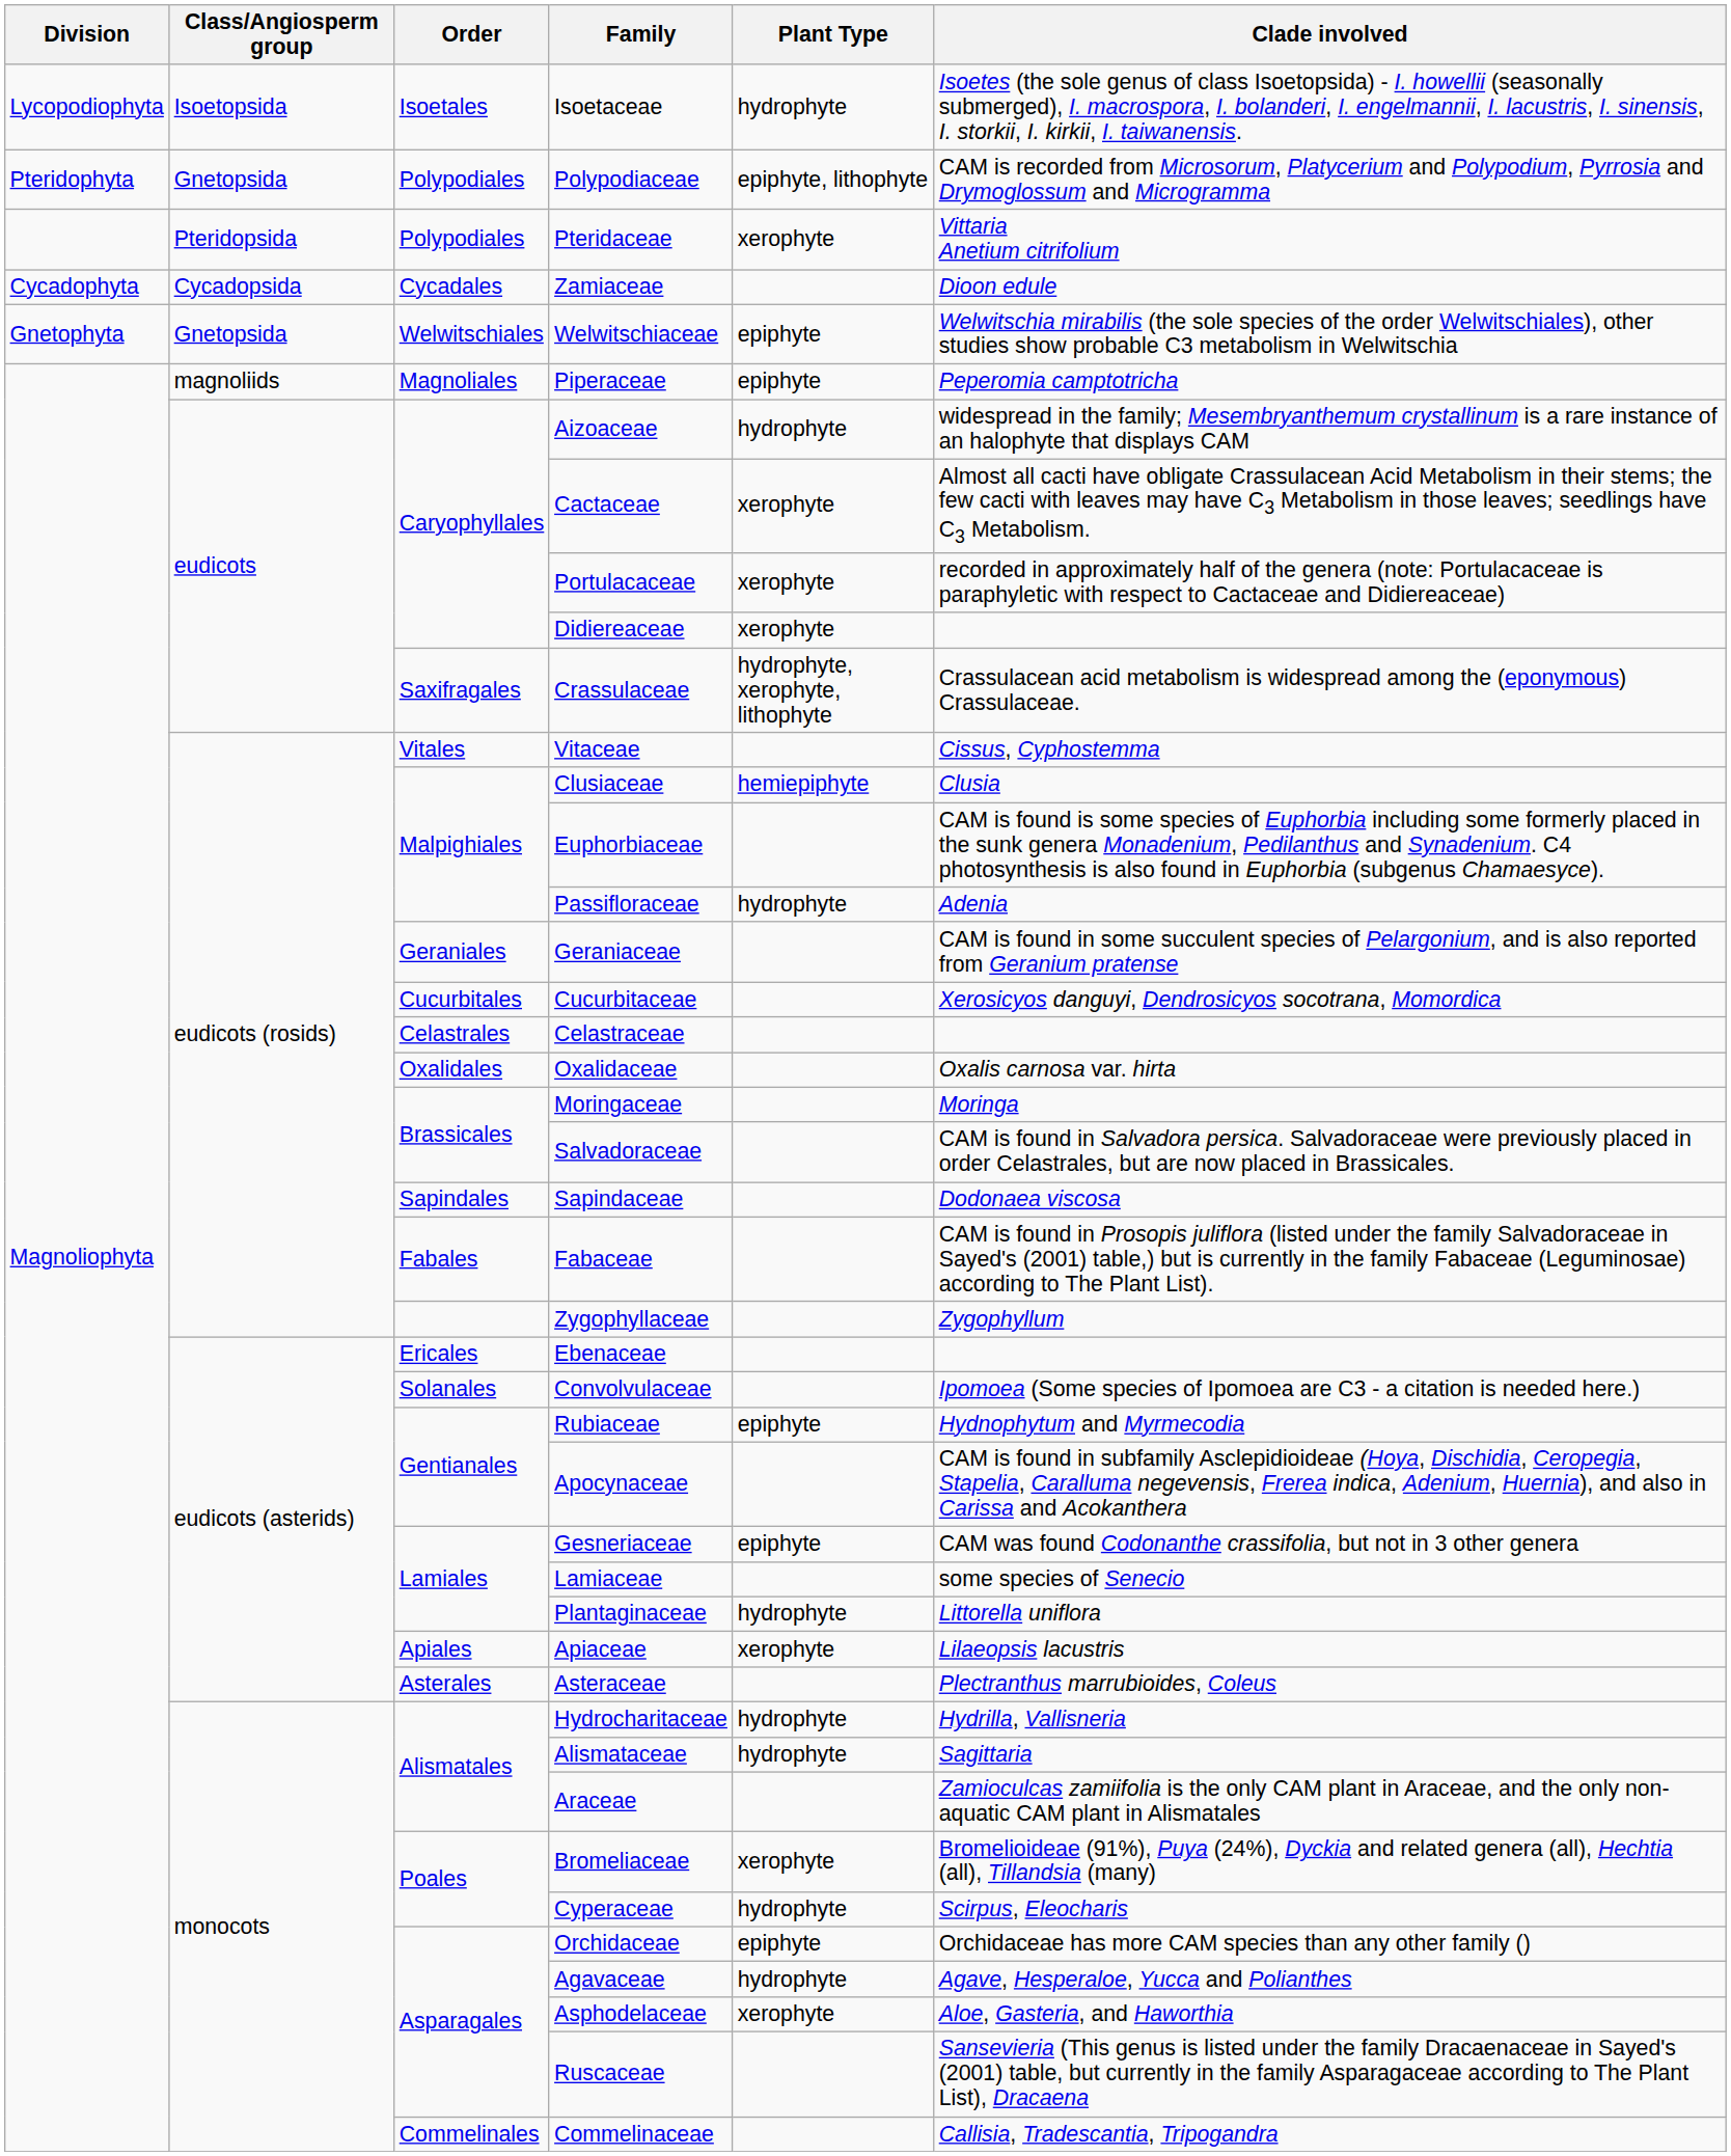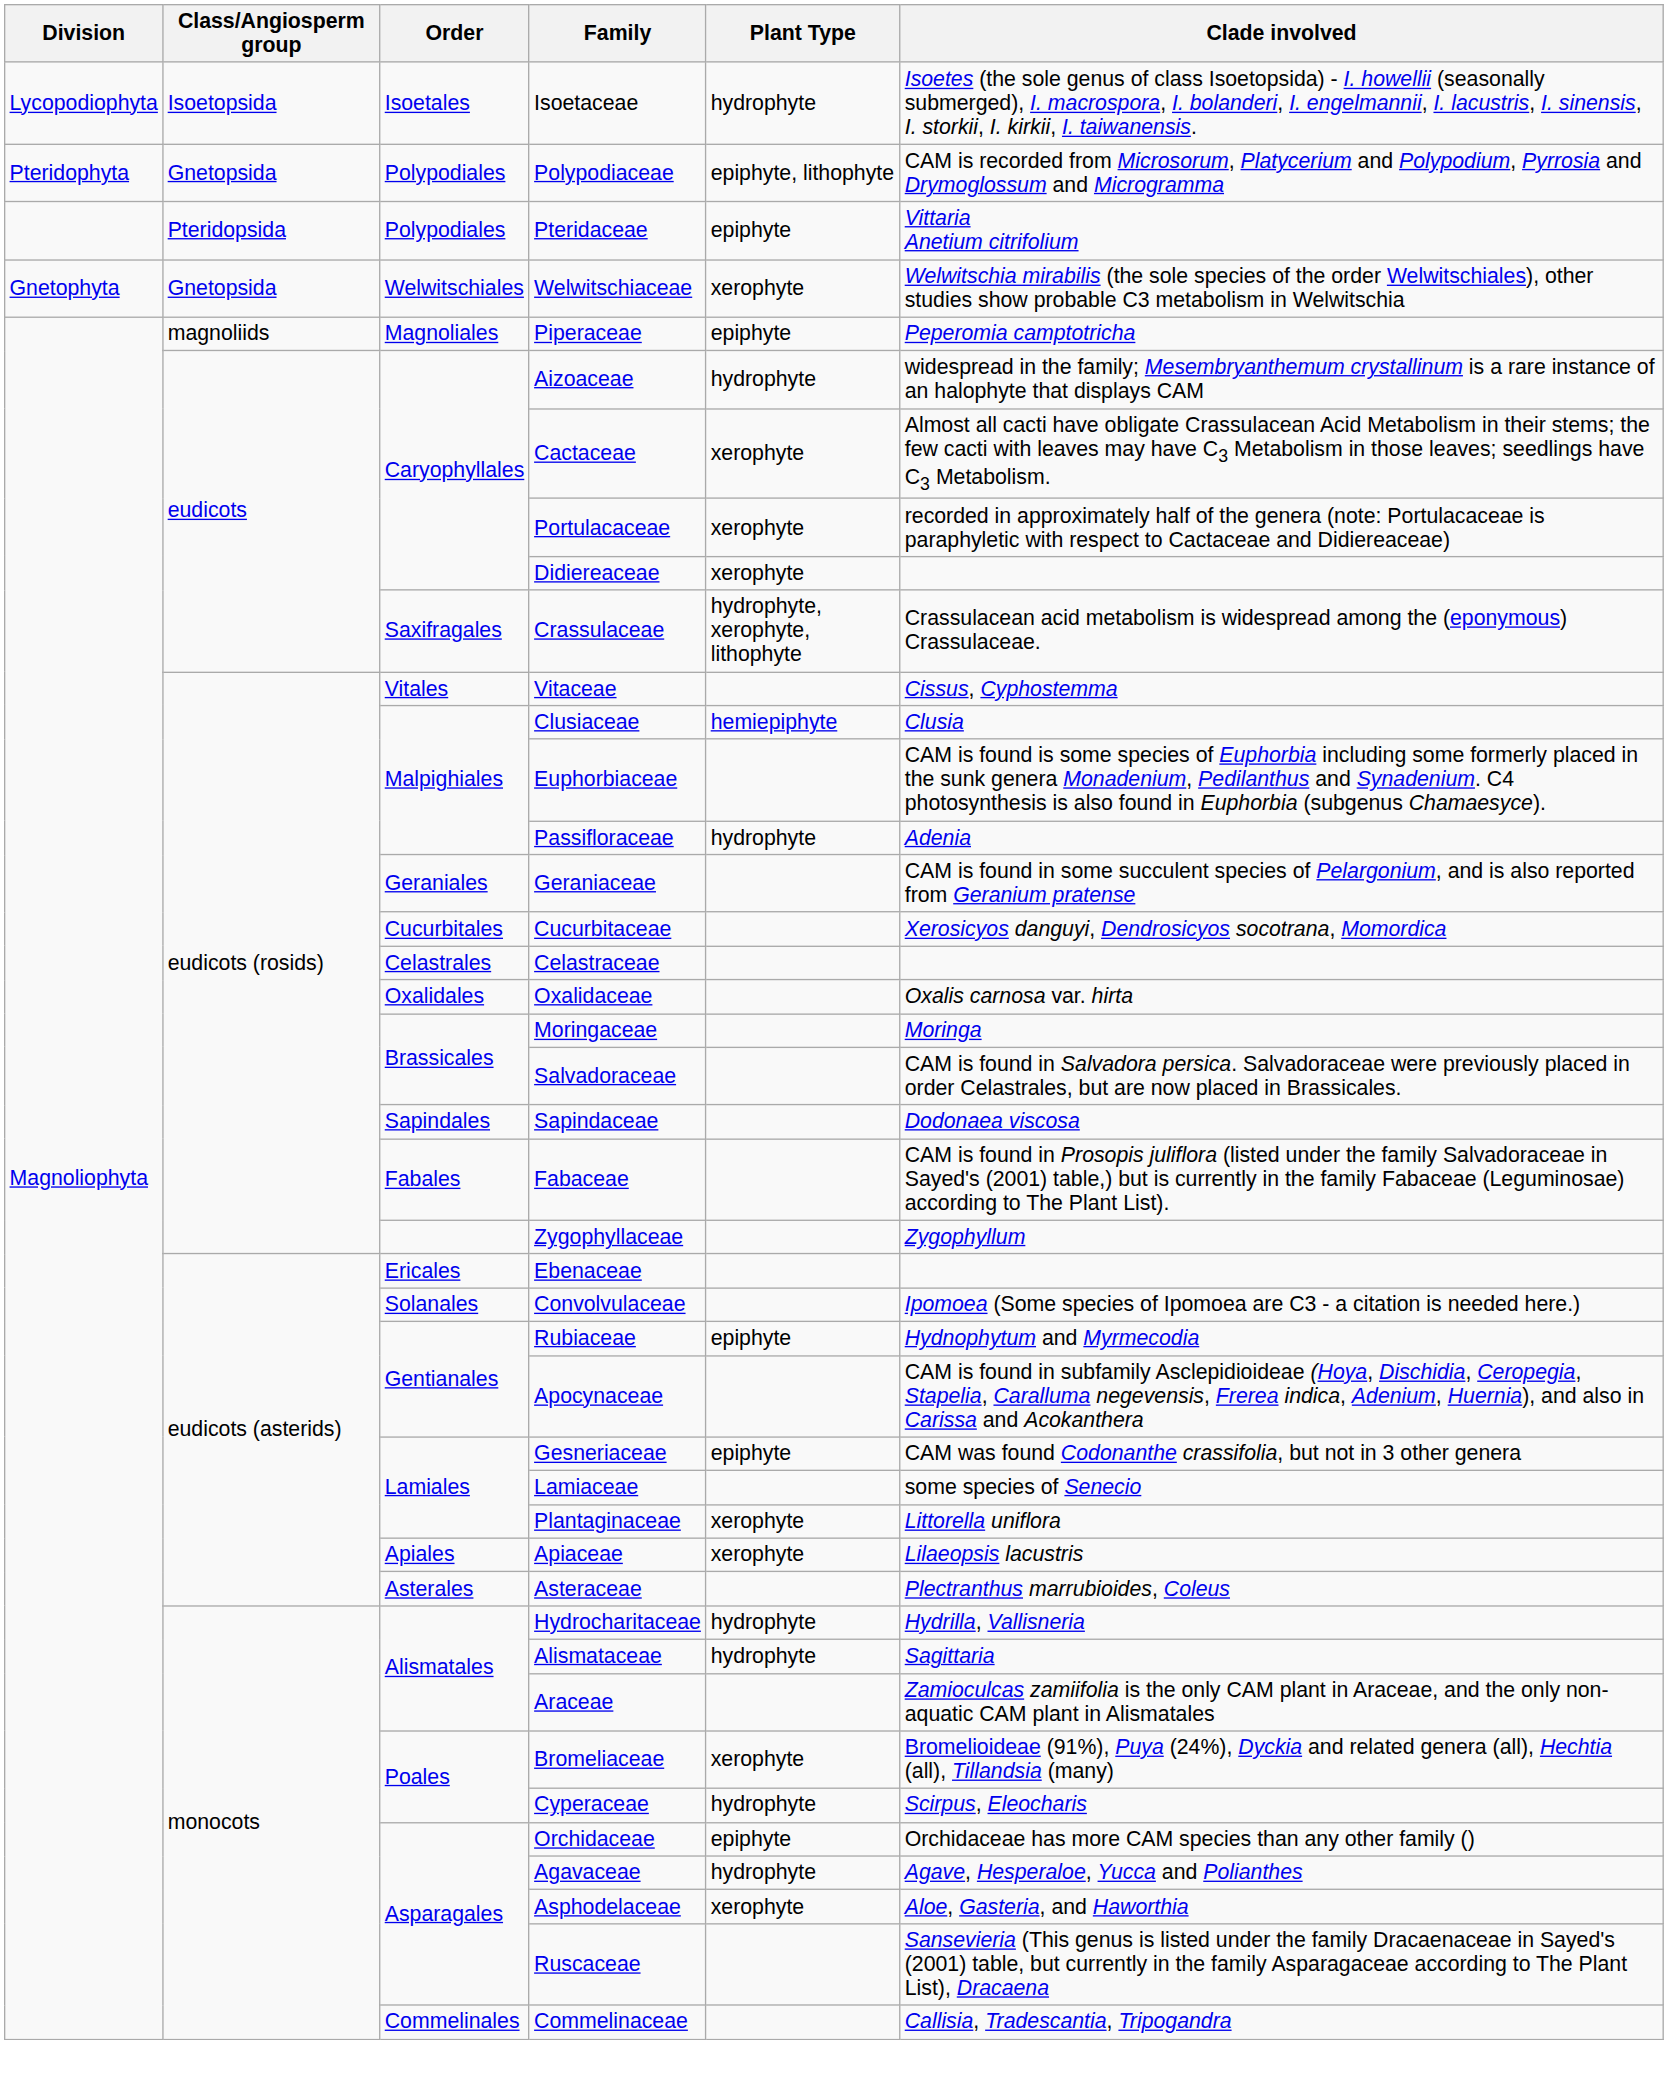Pteridaceae | Plant Type: xerophyte -> epiphyte
- row: Cycadophyta | Cycadopsida | Cycadales | Zamiaceae | Dioon edule
Welwitschiaceae | Plant Type: epiphyte -> xerophyte
Plantaginaceae | Plant Type: hydrophyte -> xerophyte
